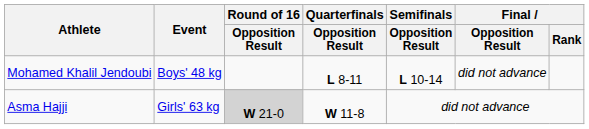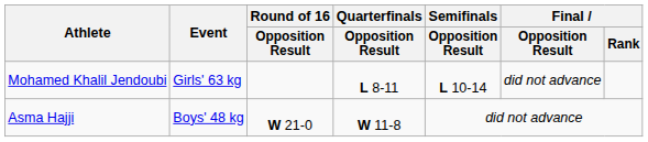Mohamed Khalil Jendoubi | Event: Boys' 48 kg -> Girls' 63 kg
Asma Hajji | Event: Girls' 63 kg -> Boys' 48 kg
Asma Hajji | Round of 16 / Opposition Result: lightgrey background -> no background
